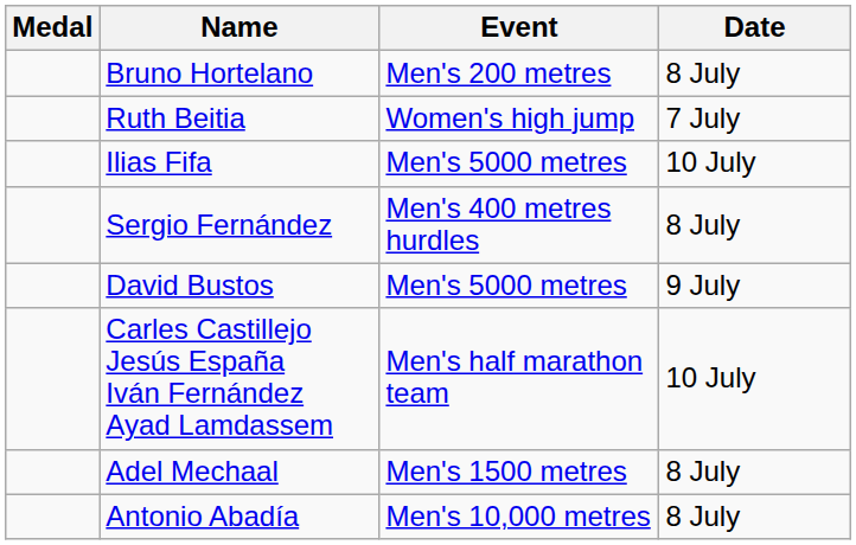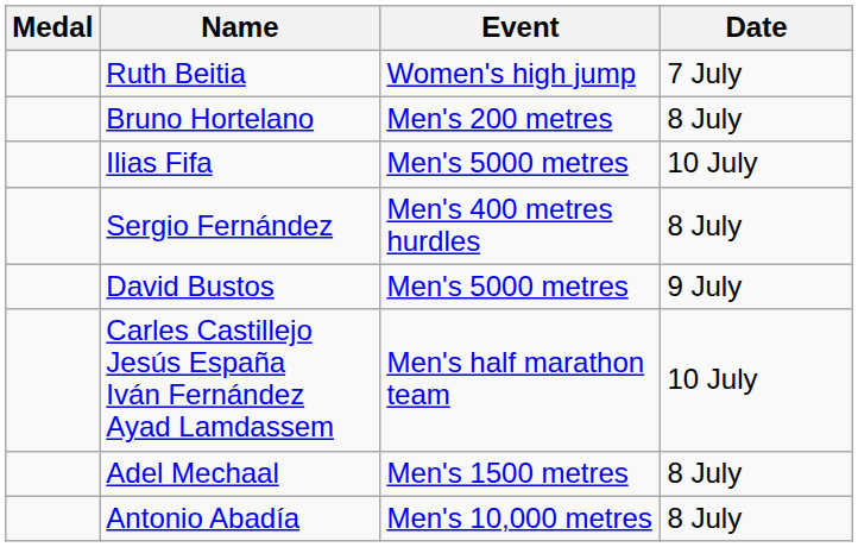rows swapped: Ruth Beitia <-> Bruno Hortelano
